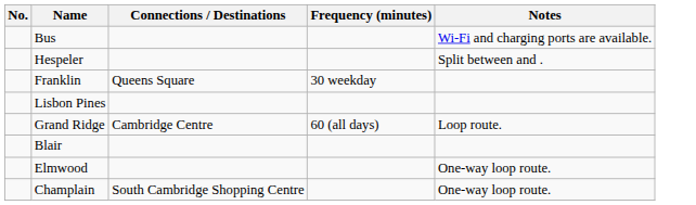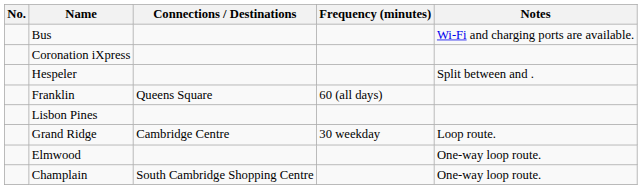+ row: Coronation iXpress
Franklin | Frequency (minutes): 30 weekday -> 60 (all days)
Grand Ridge | Frequency (minutes): 60 (all days) -> 30 weekday
- row: Blair
